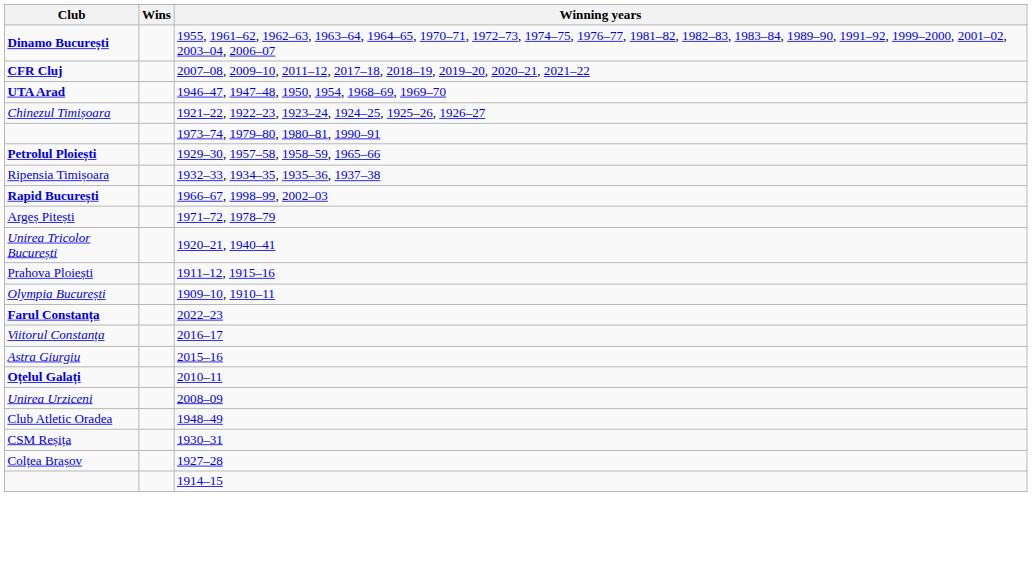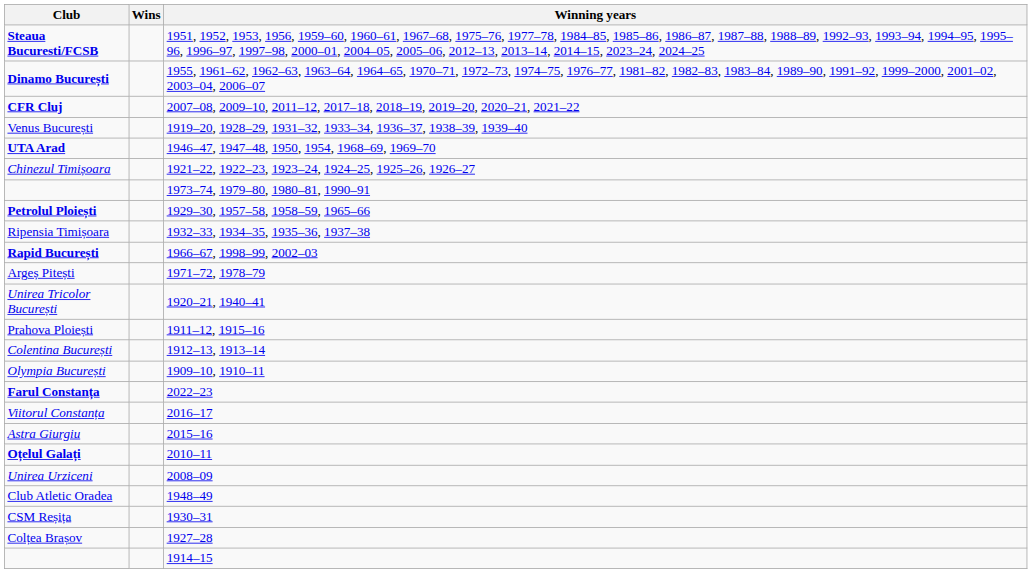+ row: Steaua Bucuresti/FCSB | 1951, 1952, 1953, 1956, 1959–60, 1960–61, 1967–68, 1975–76, 1977–78, 1984–85, 1985–86, 1986–87, 1987–88, 1988–89, 1992–93, 1993–94, 1994–95, 1995–96, 1996–97, 1997–98, 2000–01, 2004–05, 2005–06, 2012–13, 2013–14, 2014–15, 2023–24, 2024–25
+ row: Venus București | 1919–20, 1928–29, 1931–32, 1933–34, 1936–37, 1938–39, 1939–40
+ row: Colentina București | 1912–13, 1913–14
